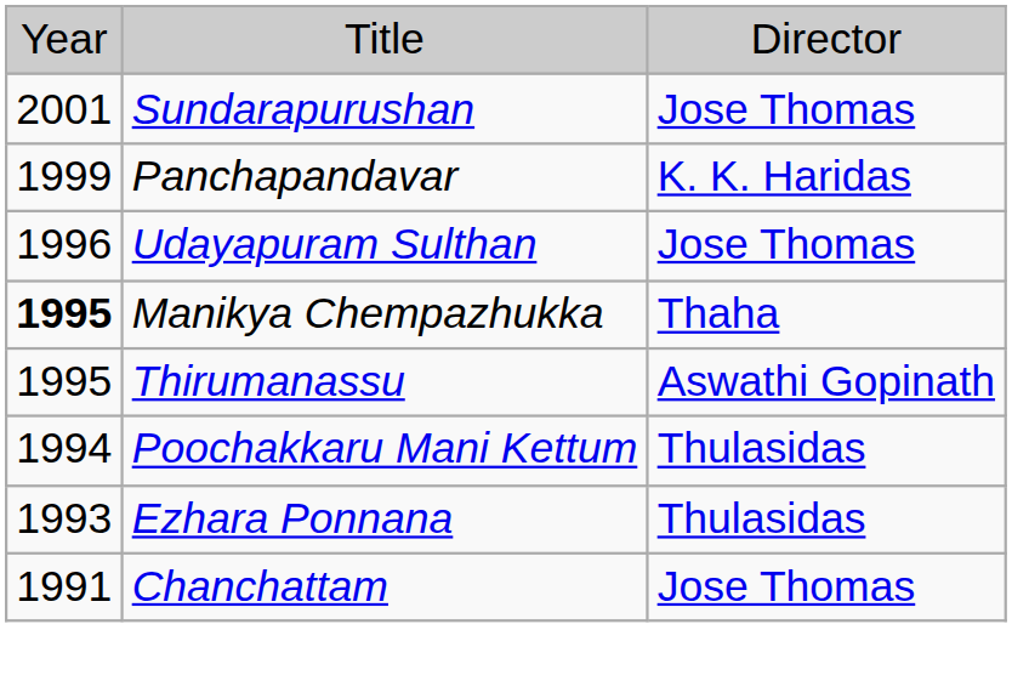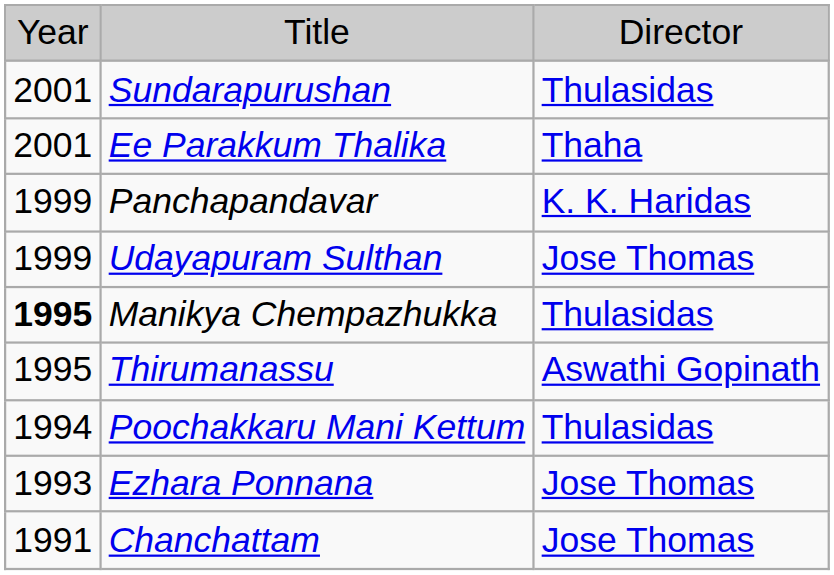Sundarapurushan | column 3: Jose Thomas -> Thulasidas
+ row: 2001 | Ee Parakkum Thalika | Thaha
Udayapuram Sulthan | column 1: 1996 -> 1999
Manikya Chempazhukka | column 3: Thaha -> Thulasidas
Ezhara Ponnana | column 3: Thulasidas -> Jose Thomas
